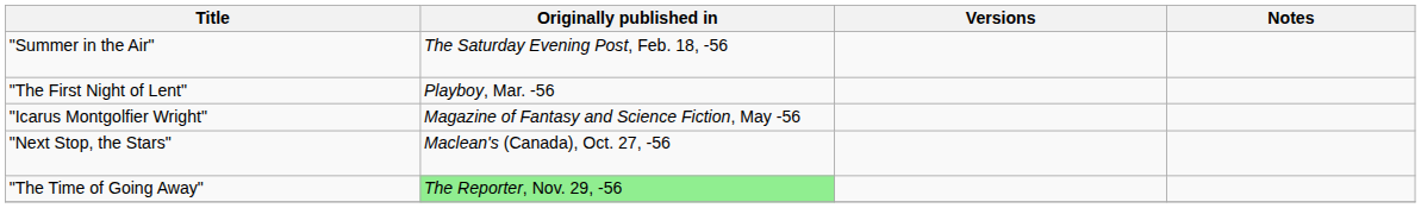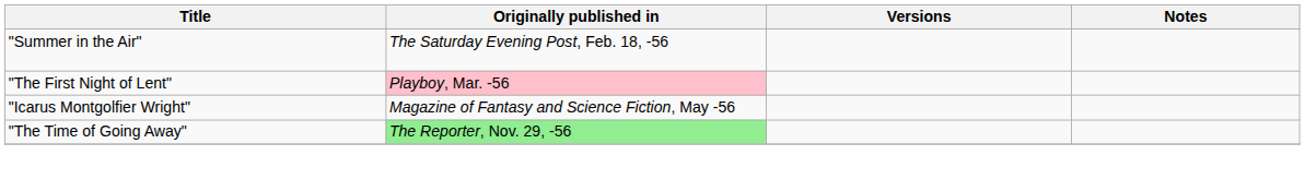"The First Night of Lent" | Originally published in: no background -> pink background
- row: "Next Stop, the Stars" | Maclean's (Canada), Oct. 27, -56
